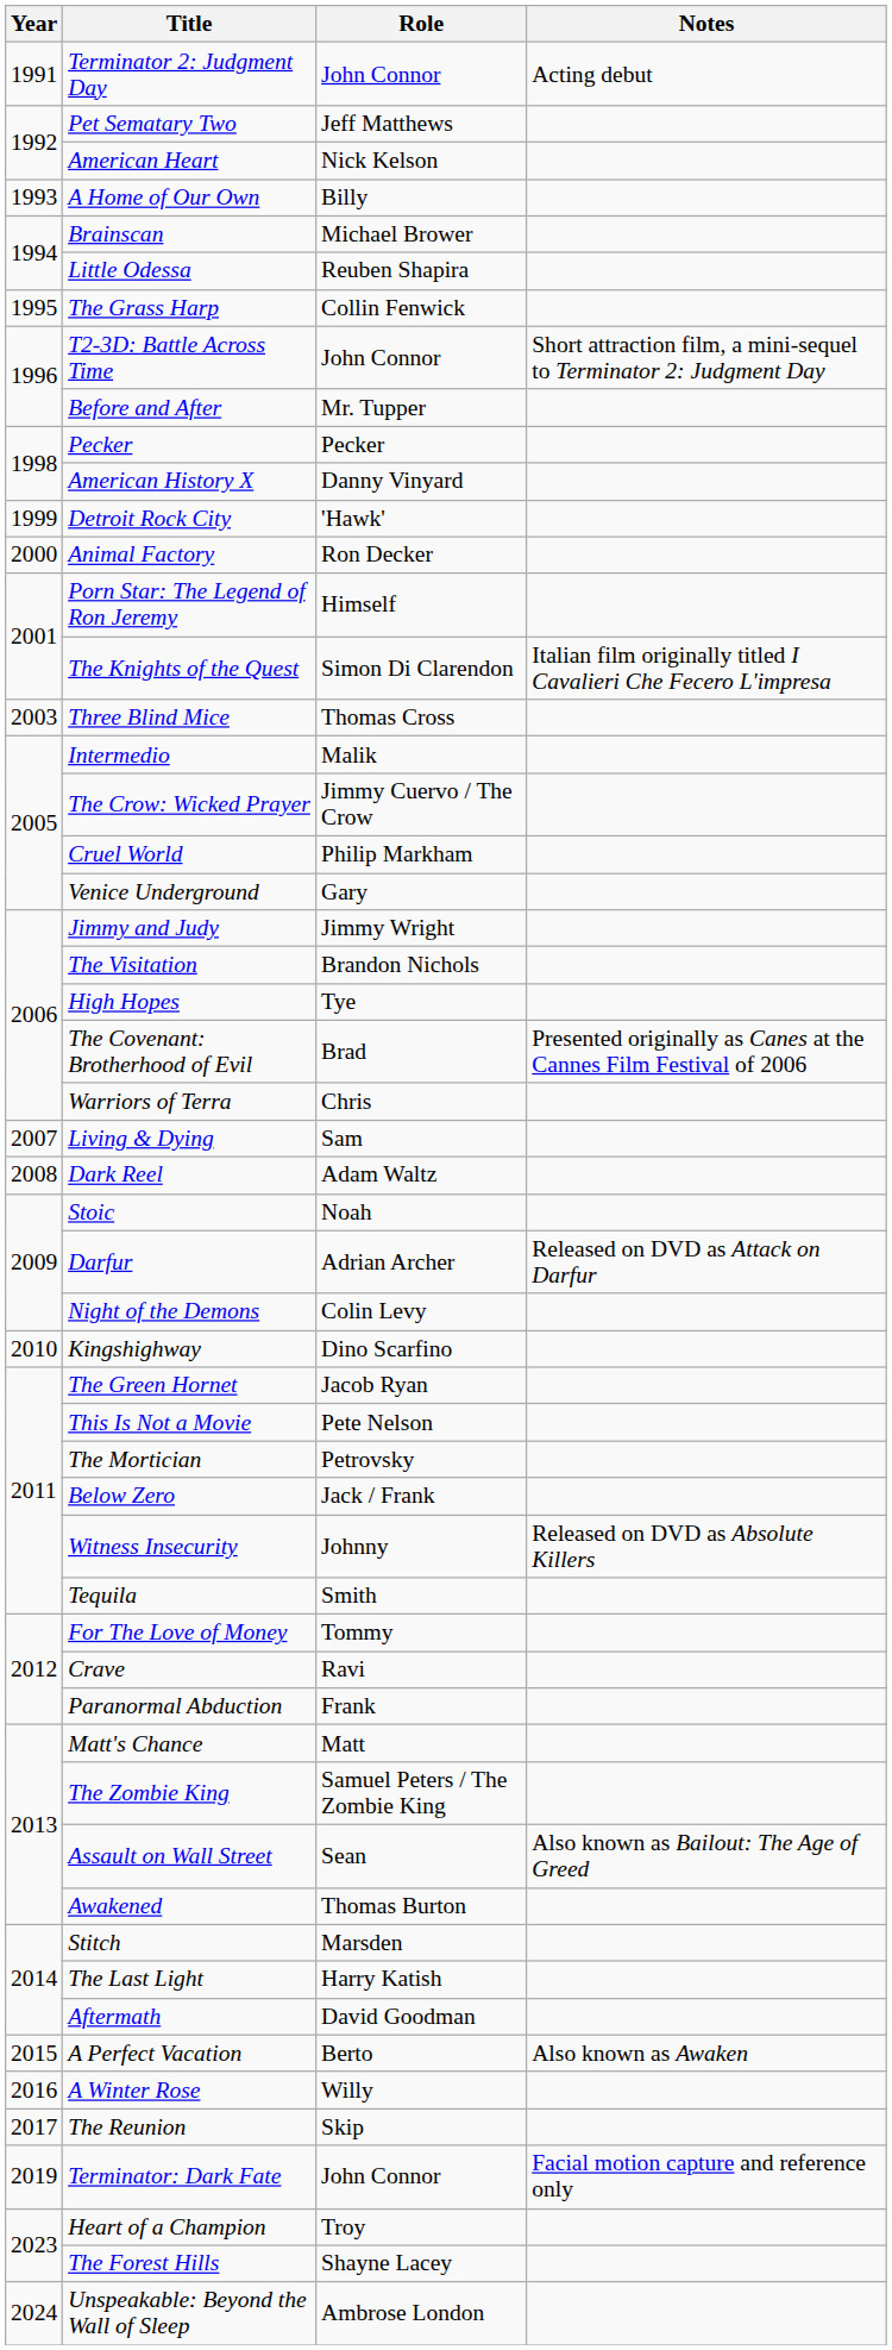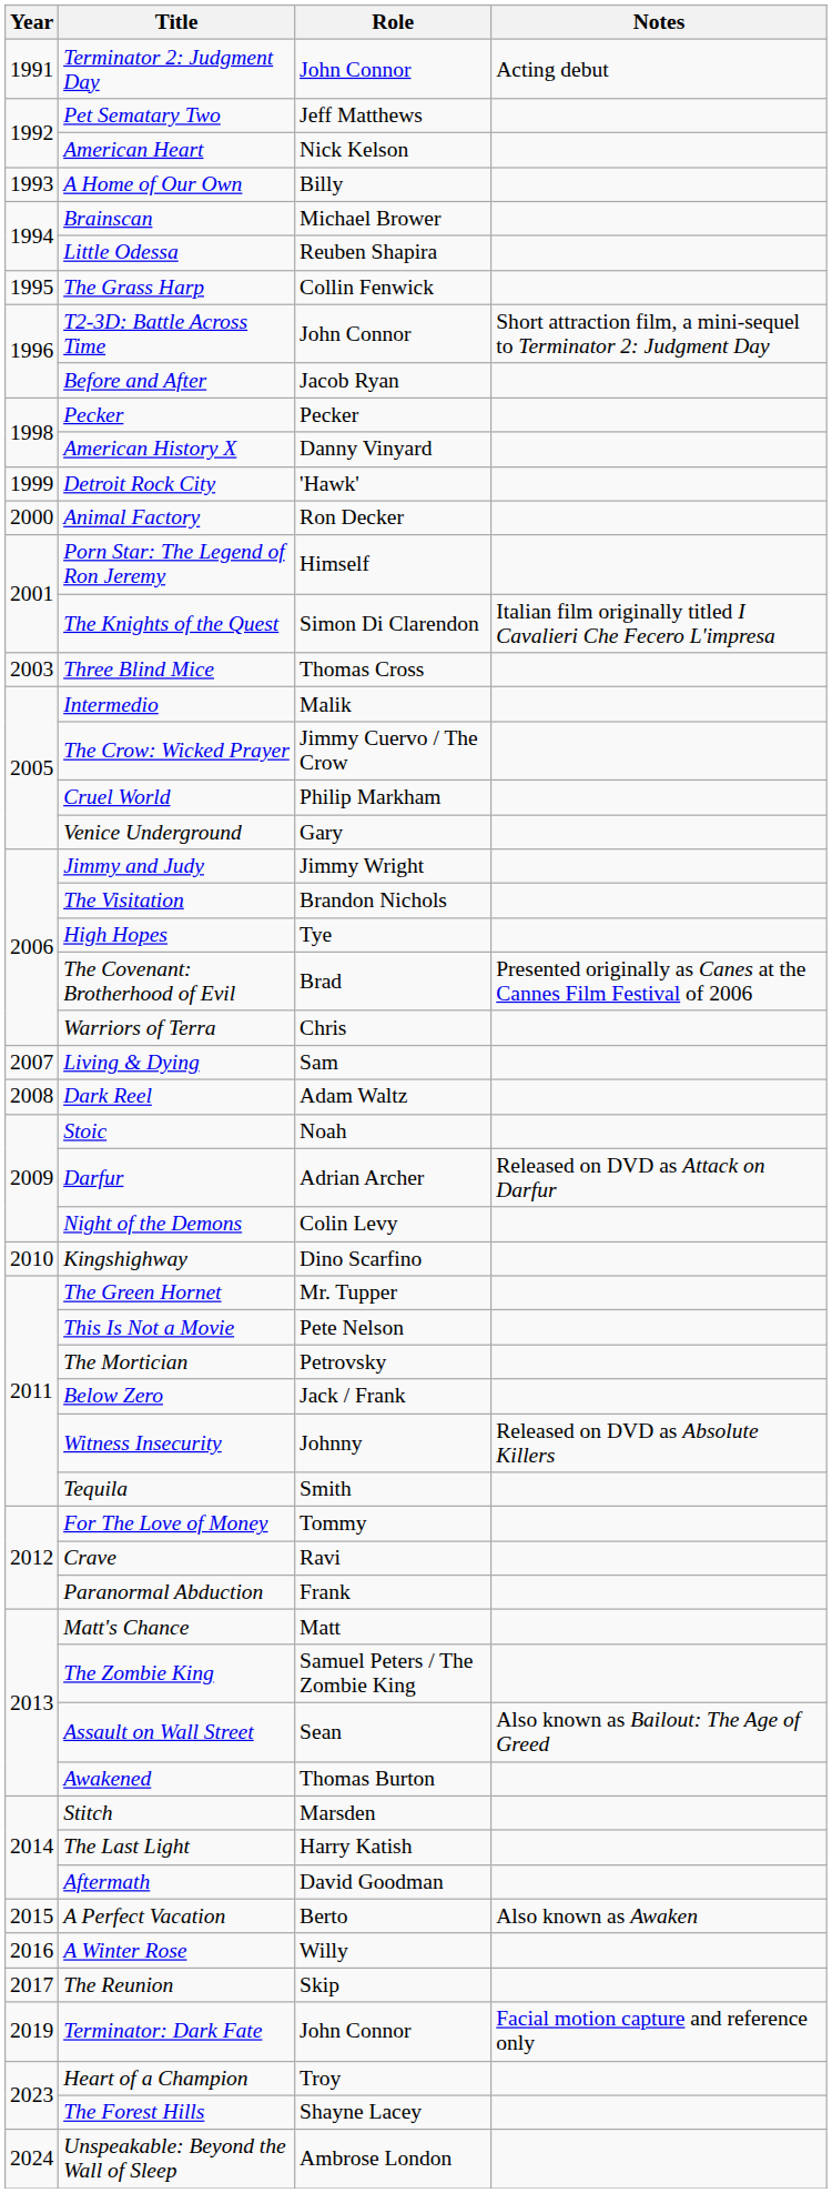Before and After | Role: Mr. Tupper -> Jacob Ryan
The Green Hornet | Role: Jacob Ryan -> Mr. Tupper
